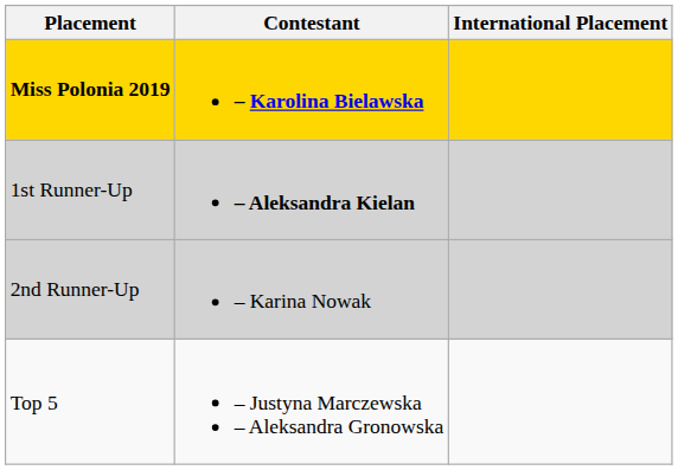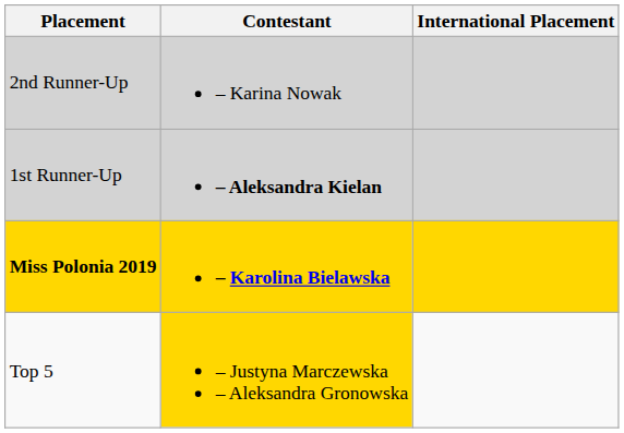rows swapped: Miss Polonia 2019 <-> 2nd Runner-Up
Top 5 | Contestant: no background -> gold background
